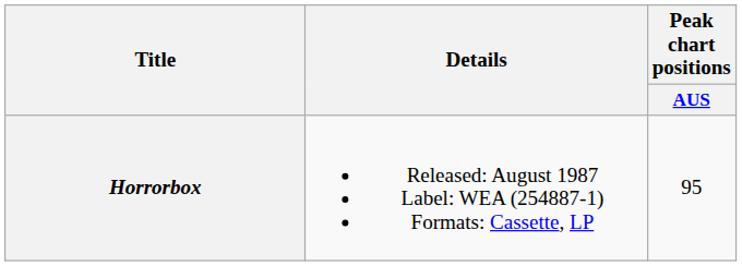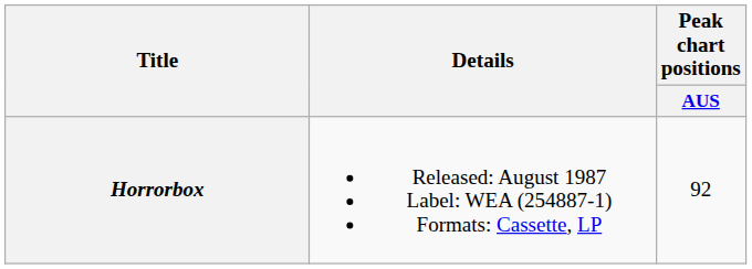Horrorbox | Peak chart positions / AUS: 95 -> 92
